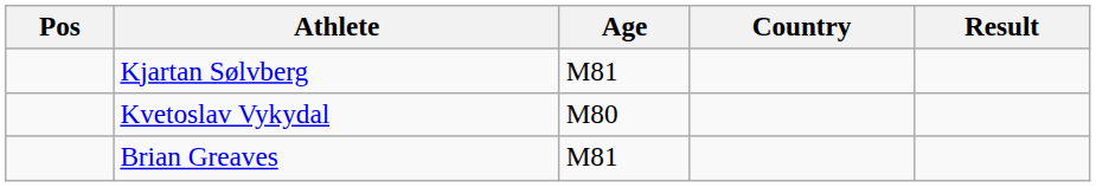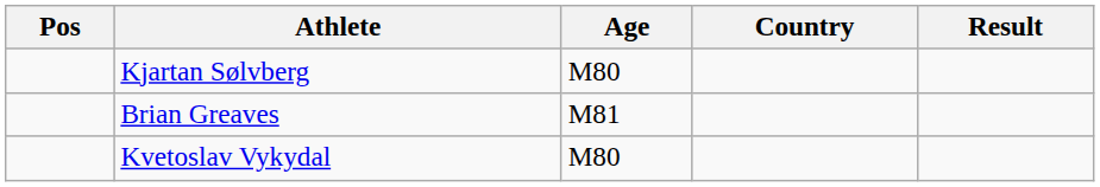Kjartan Sølvberg | Age: M81 -> M80
rows swapped: Kvetoslav Vykydal <-> Brian Greaves
